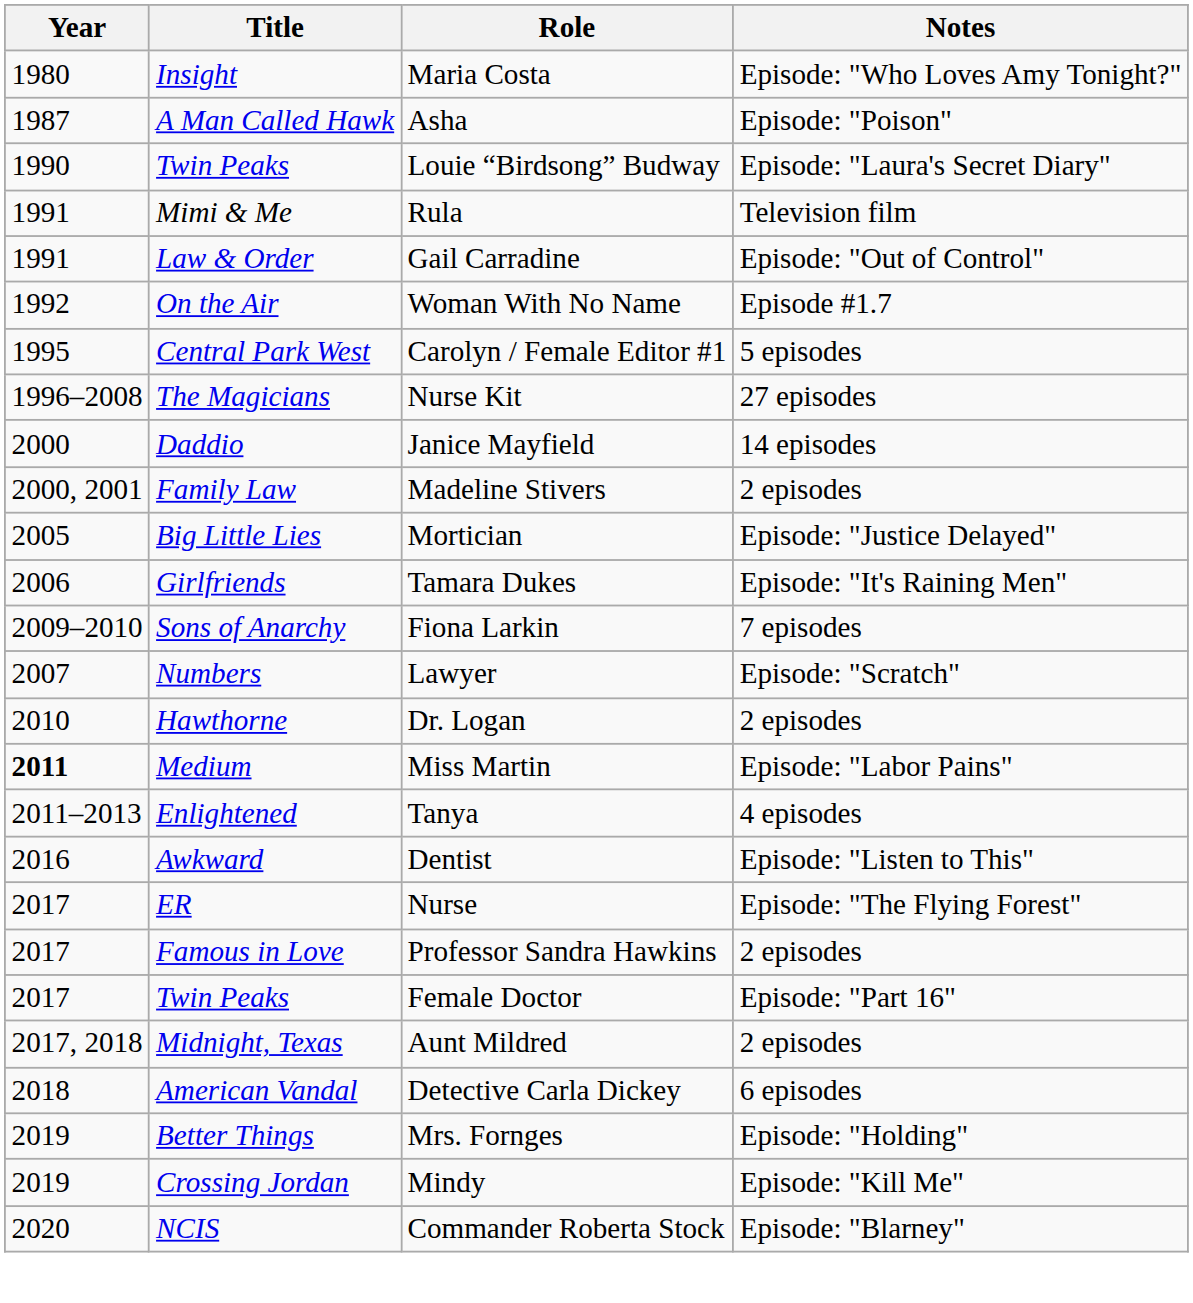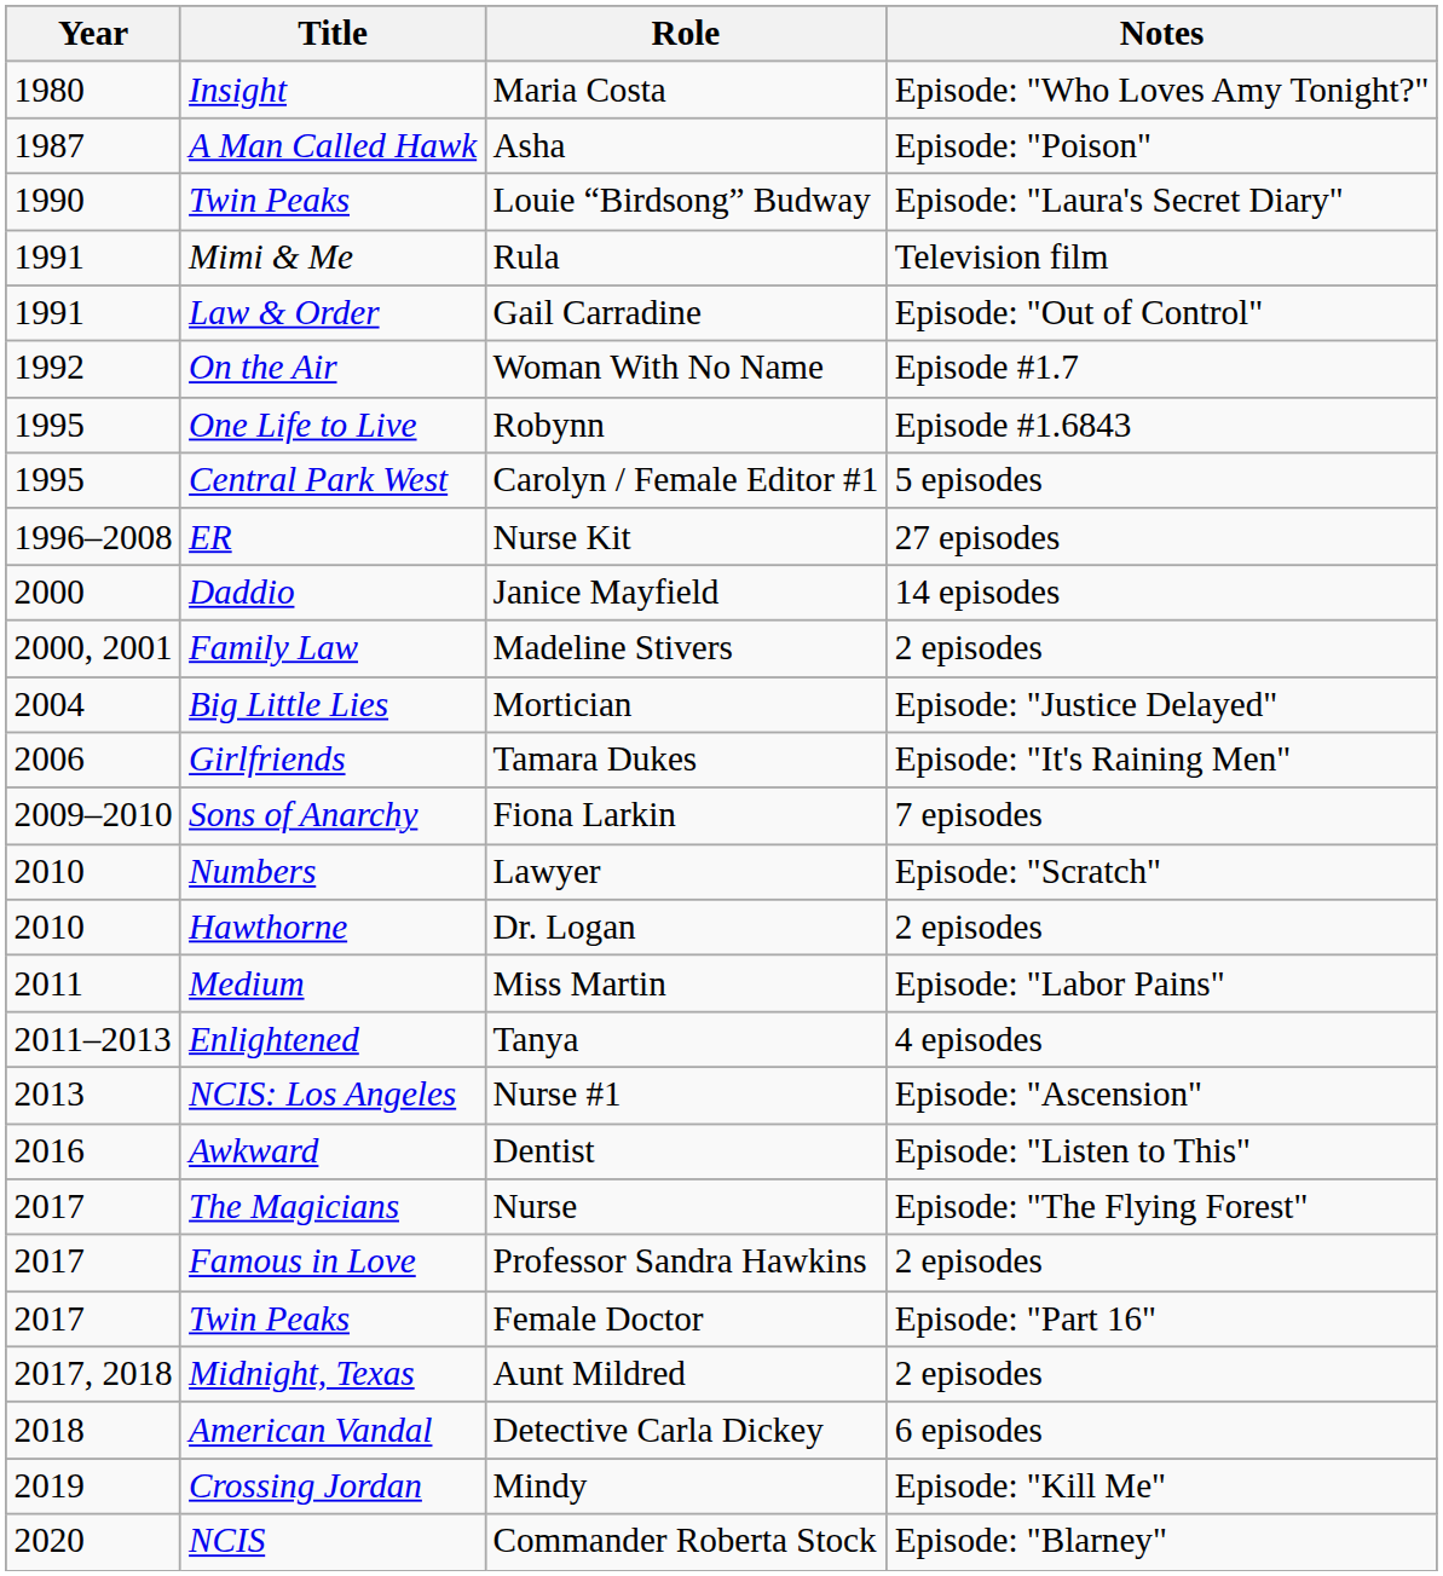+ row: 1995 | One Life to Live | Robynn | Episode #1.6843
Nurse Kit | Title: The Magicians -> ER
Mortician | Year: 2005 -> 2004
Lawyer | Year: 2007 -> 2010
Miss Martin | Year: bold -> normal
+ row: 2013 | NCIS: Los Angeles | Nurse #1 | Episode: "Ascension"
Nurse | Title: ER -> The Magicians
- row: 2019 | Better Things | Mrs. Fornges | Episode: "Holding"
